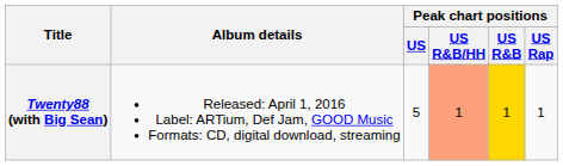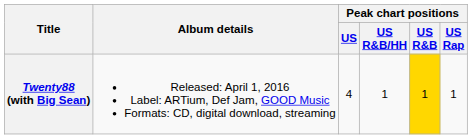Twenty88 (with Big Sean) | Peak chart positions / US: 5 -> 4
Twenty88 (with Big Sean) | Peak chart positions / US R&B/HH: lightsalmon background -> no background
